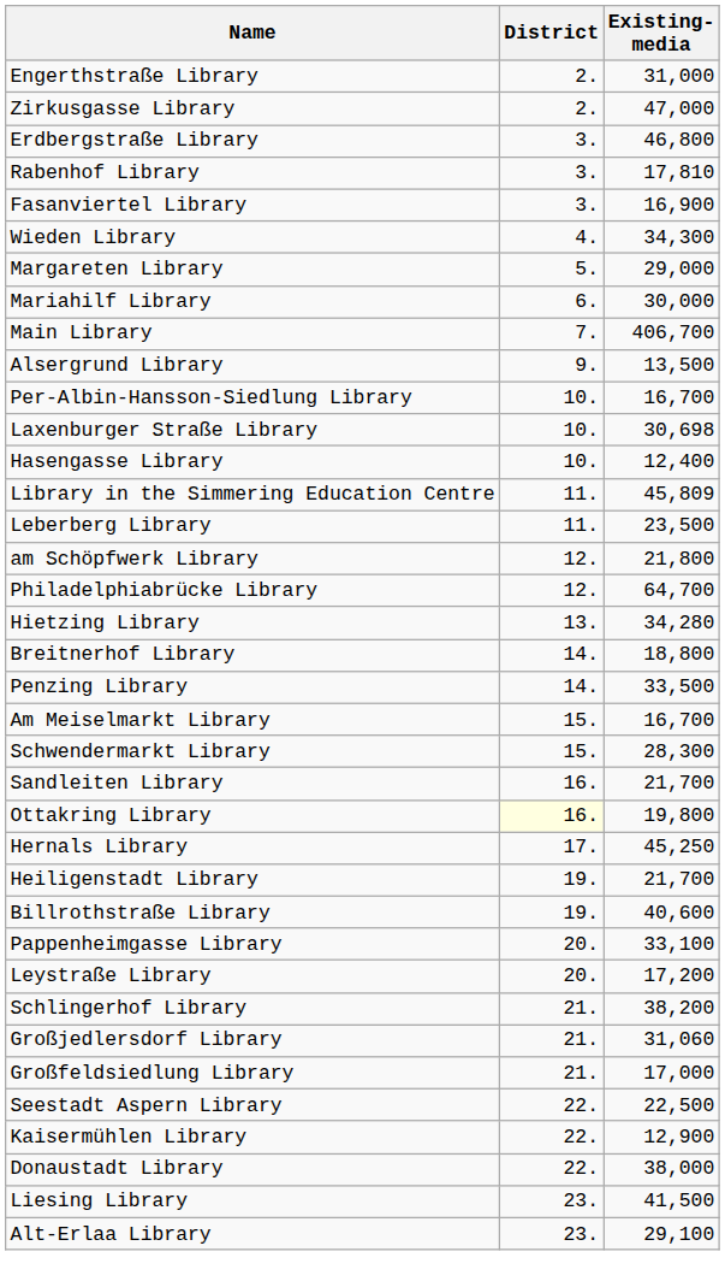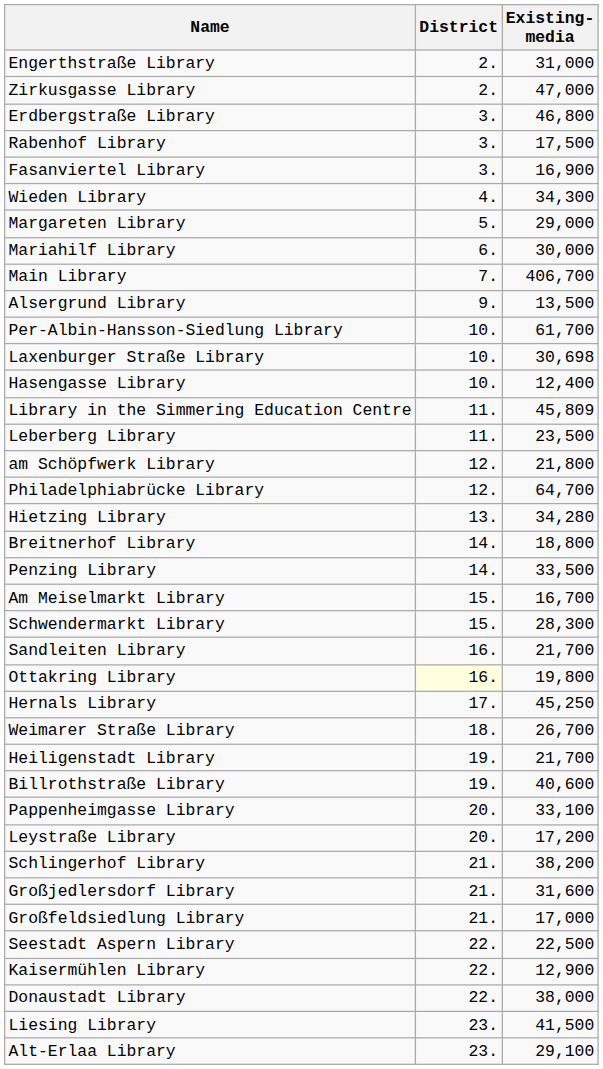Rabenhof Library | Existing- media: 17,810 -> 17,500
Per-Albin-Hansson-Siedlung Library | Existing- media: 16,700 -> 61,700
+ row: Weimarer Straße Library | 18. | 26,700
Großjedlersdorf Library | Existing- media: 31,060 -> 31,600
